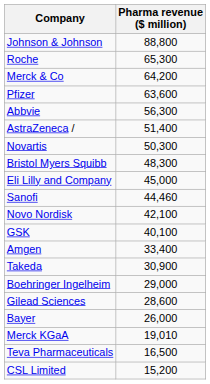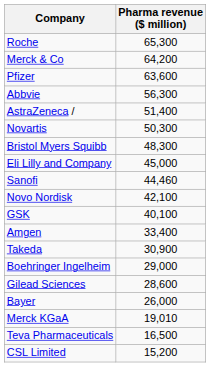- row: Johnson & Johnson | 88,800
